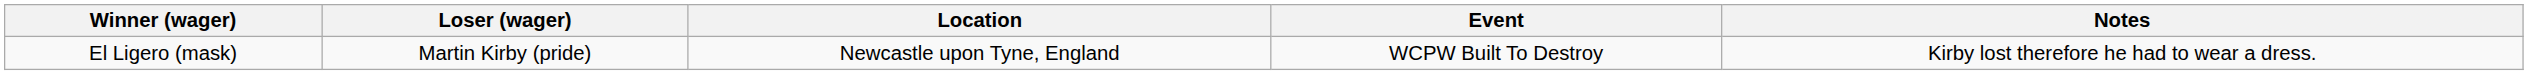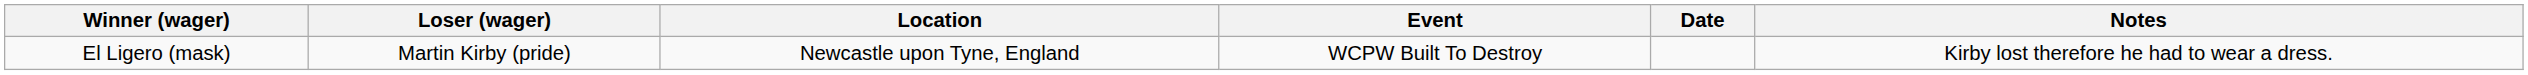+ column: Date
